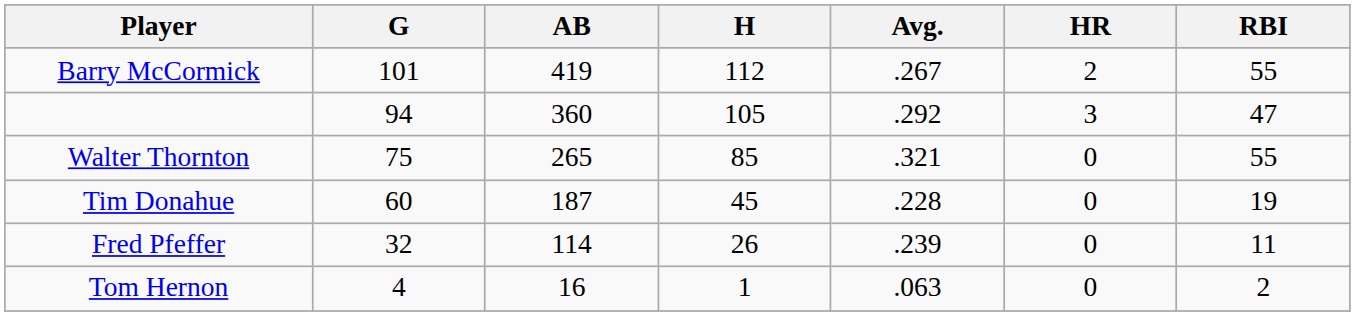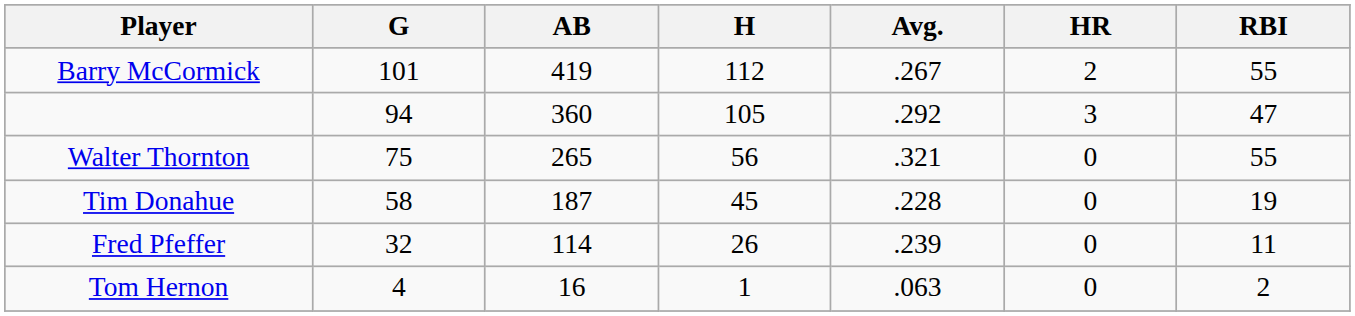Walter Thornton | H: 85 -> 56
Tim Donahue | G: 60 -> 58
